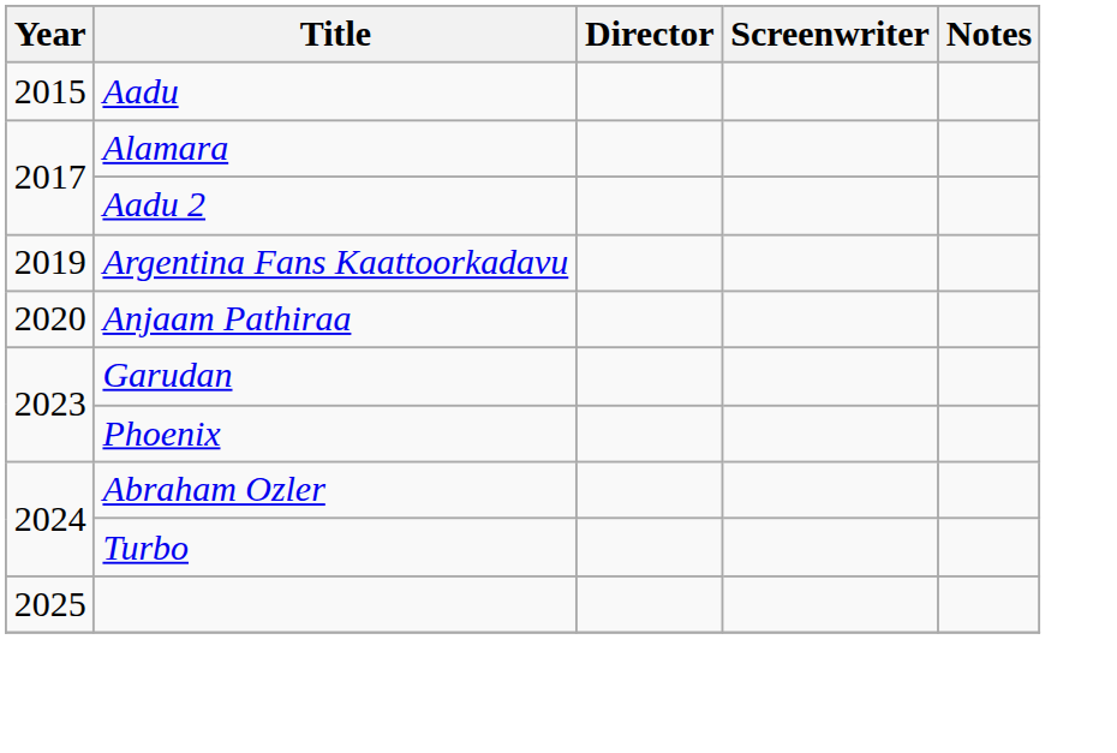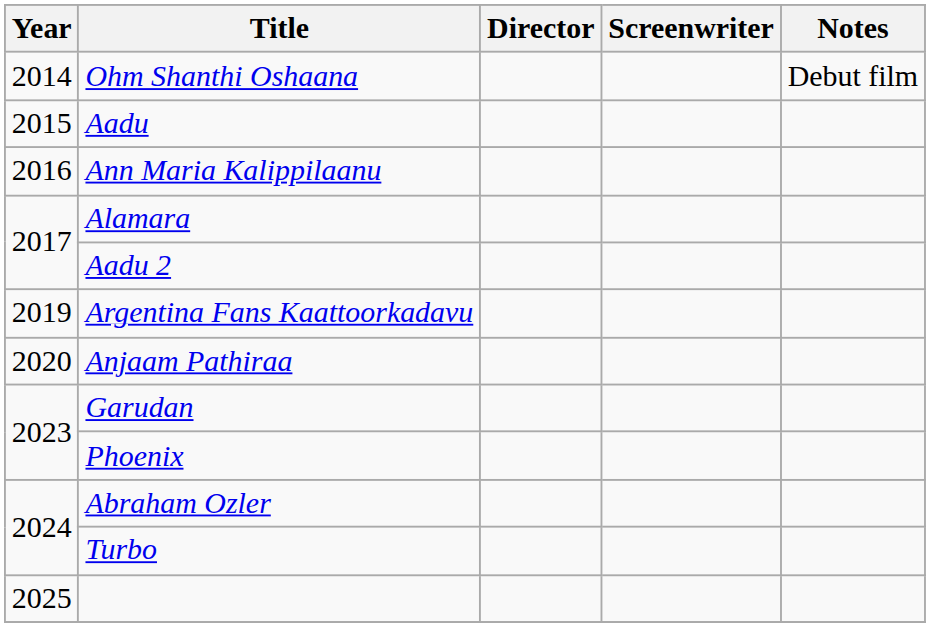+ row: 2014 | Ohm Shanthi Oshaana | Debut film
+ row: 2016 | Ann Maria Kalippilaanu
